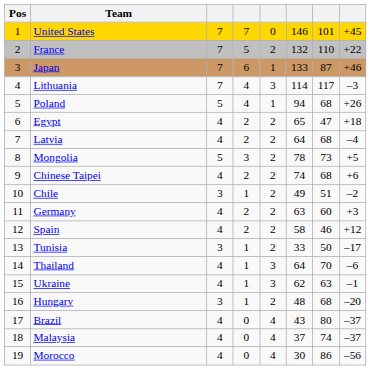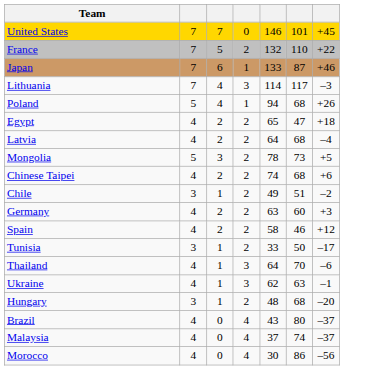- column: Pos | 1 | 2 | 3 | 4 | 5 | 6 | 7 | 8 | 9 | 10 | 11 | 12 | 13 | 14 | 15 | 16 | 17 | 18 | 19
